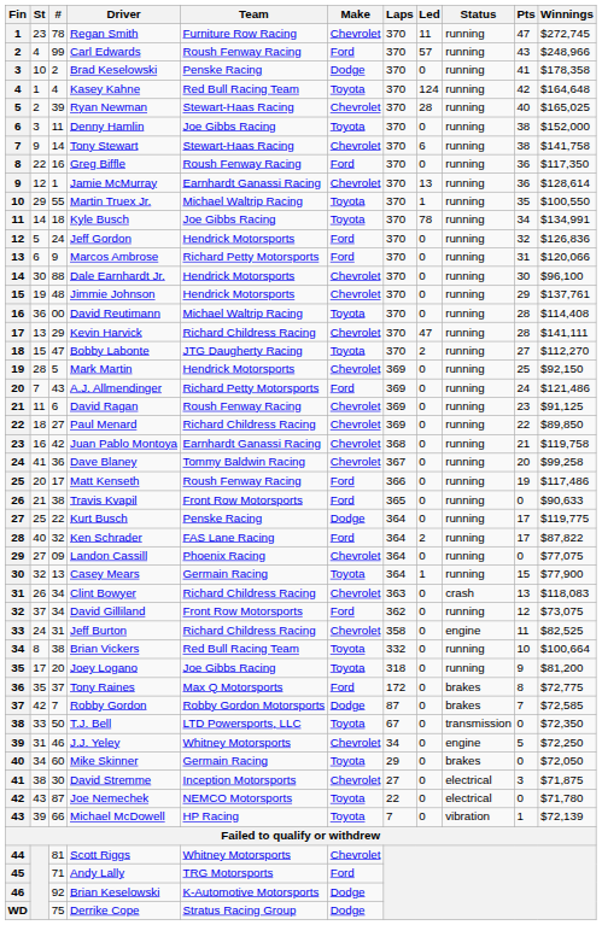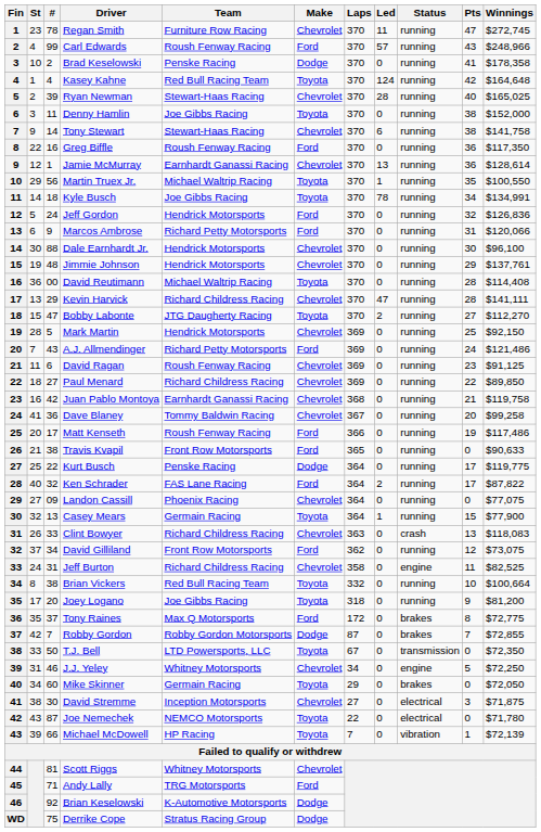Martin Truex Jr. | #: 55 -> 56
Clint Bowyer | #: 34 -> 33
Robby Gordon | Winnings: $72,585 -> $72,855
